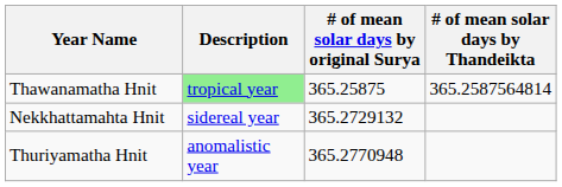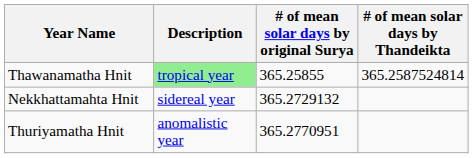Thawanamatha Hnit | # of mean solar days by original Surya: 365.25875 -> 365.25855
Thawanamatha Hnit | # of mean solar days by Thandeikta: 365.2587564814 -> 365.2587524814
Thuriyamatha Hnit | # of mean solar days by original Surya: 365.2770948 -> 365.2770951
